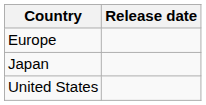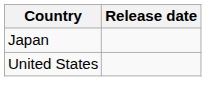- row: Europe
